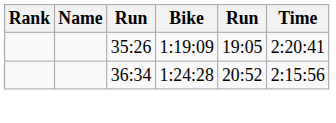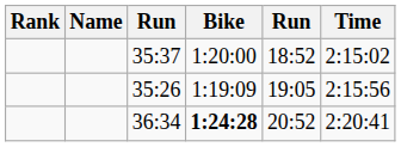+ row: 35:37 | 1:20:00 | 18:52 | 2:15:02
35:26 | Time: 2:20:41 -> 2:15:56
36:34 | Bike: normal -> bold
36:34 | Time: 2:15:56 -> 2:20:41
